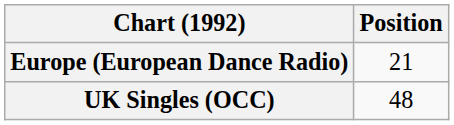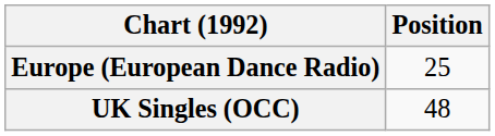Europe (European Dance Radio) | Position: 21 -> 25
